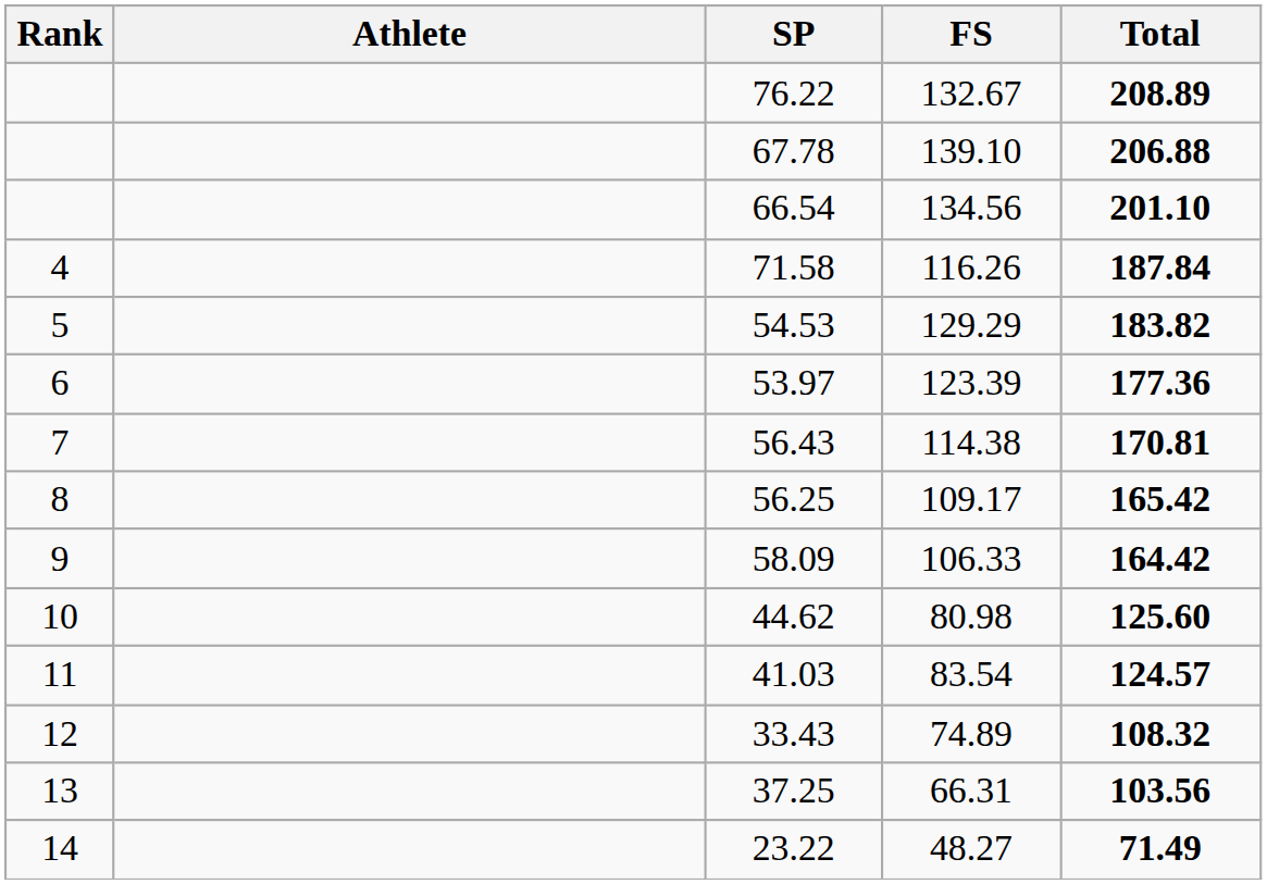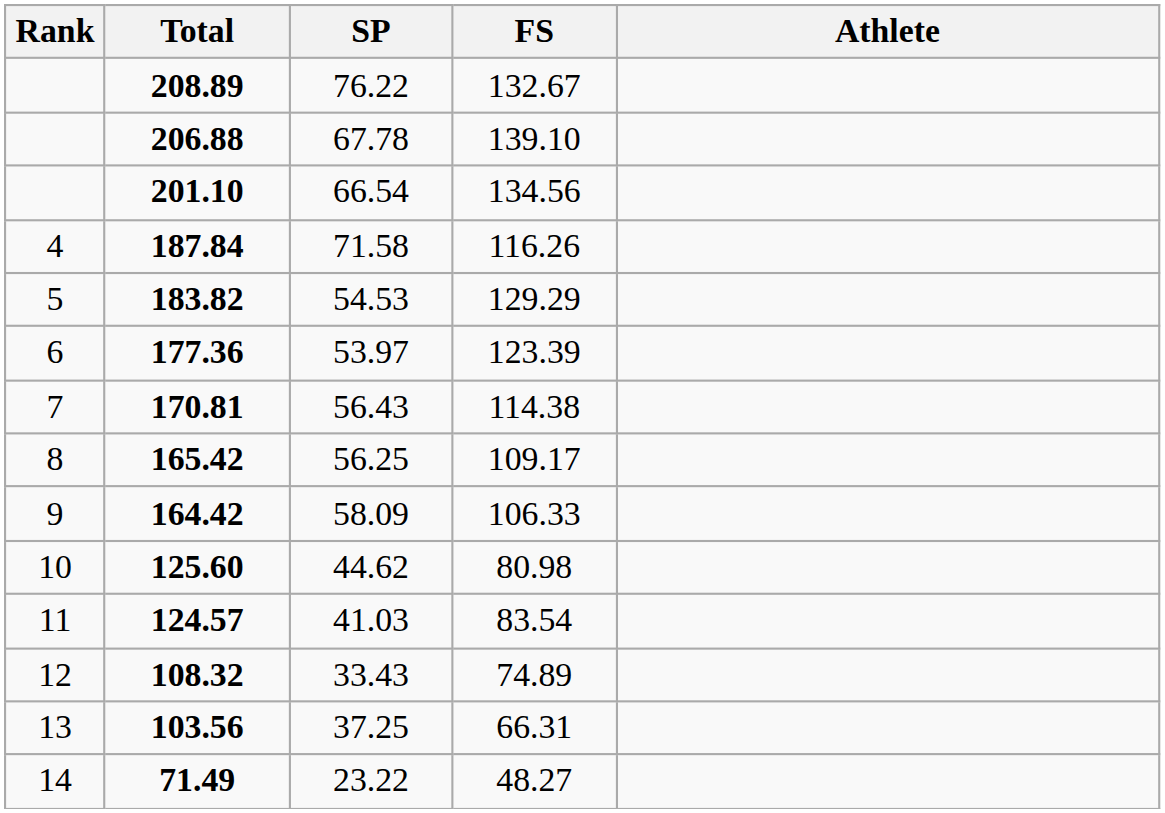columns swapped: Athlete <-> Total
